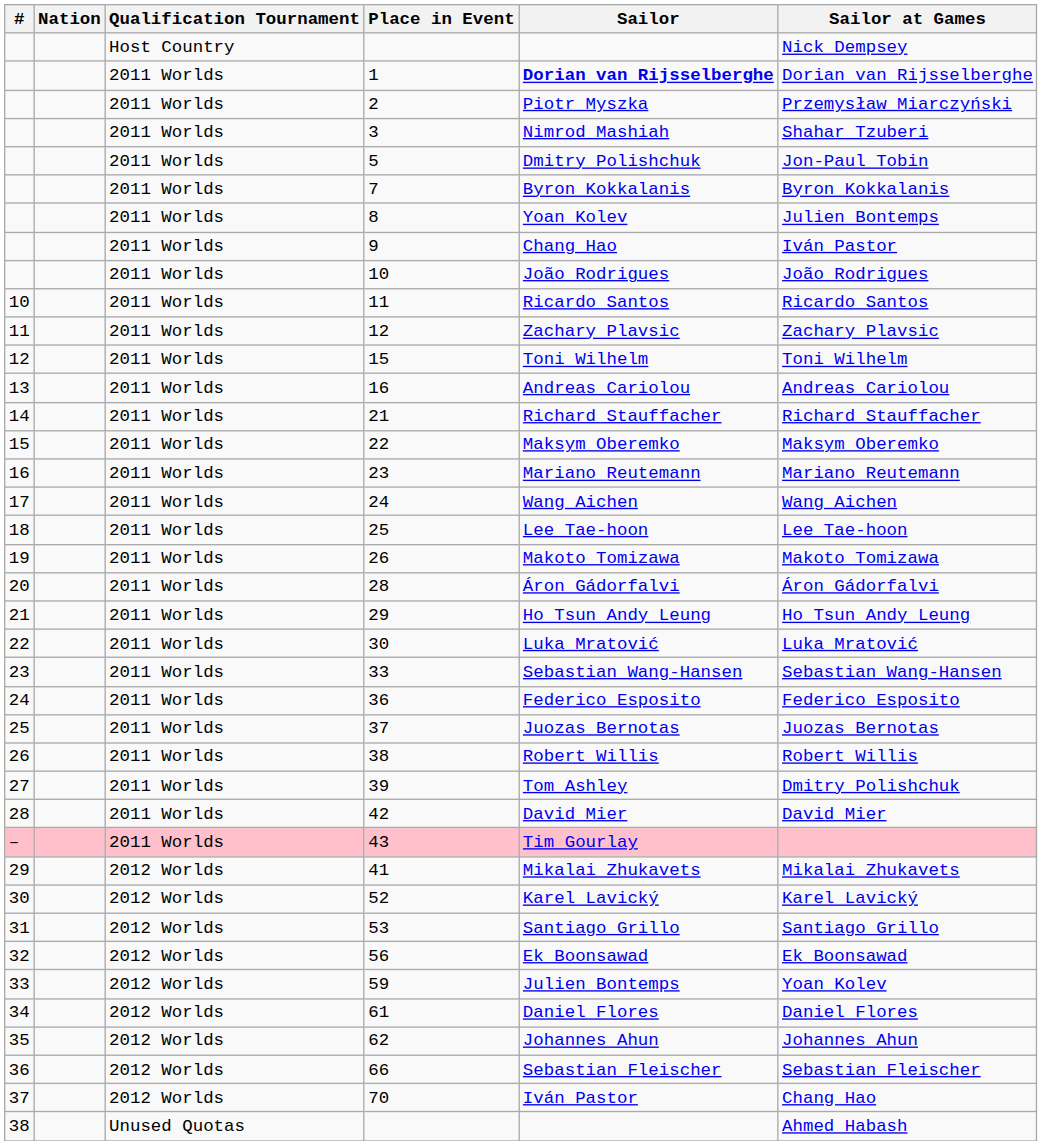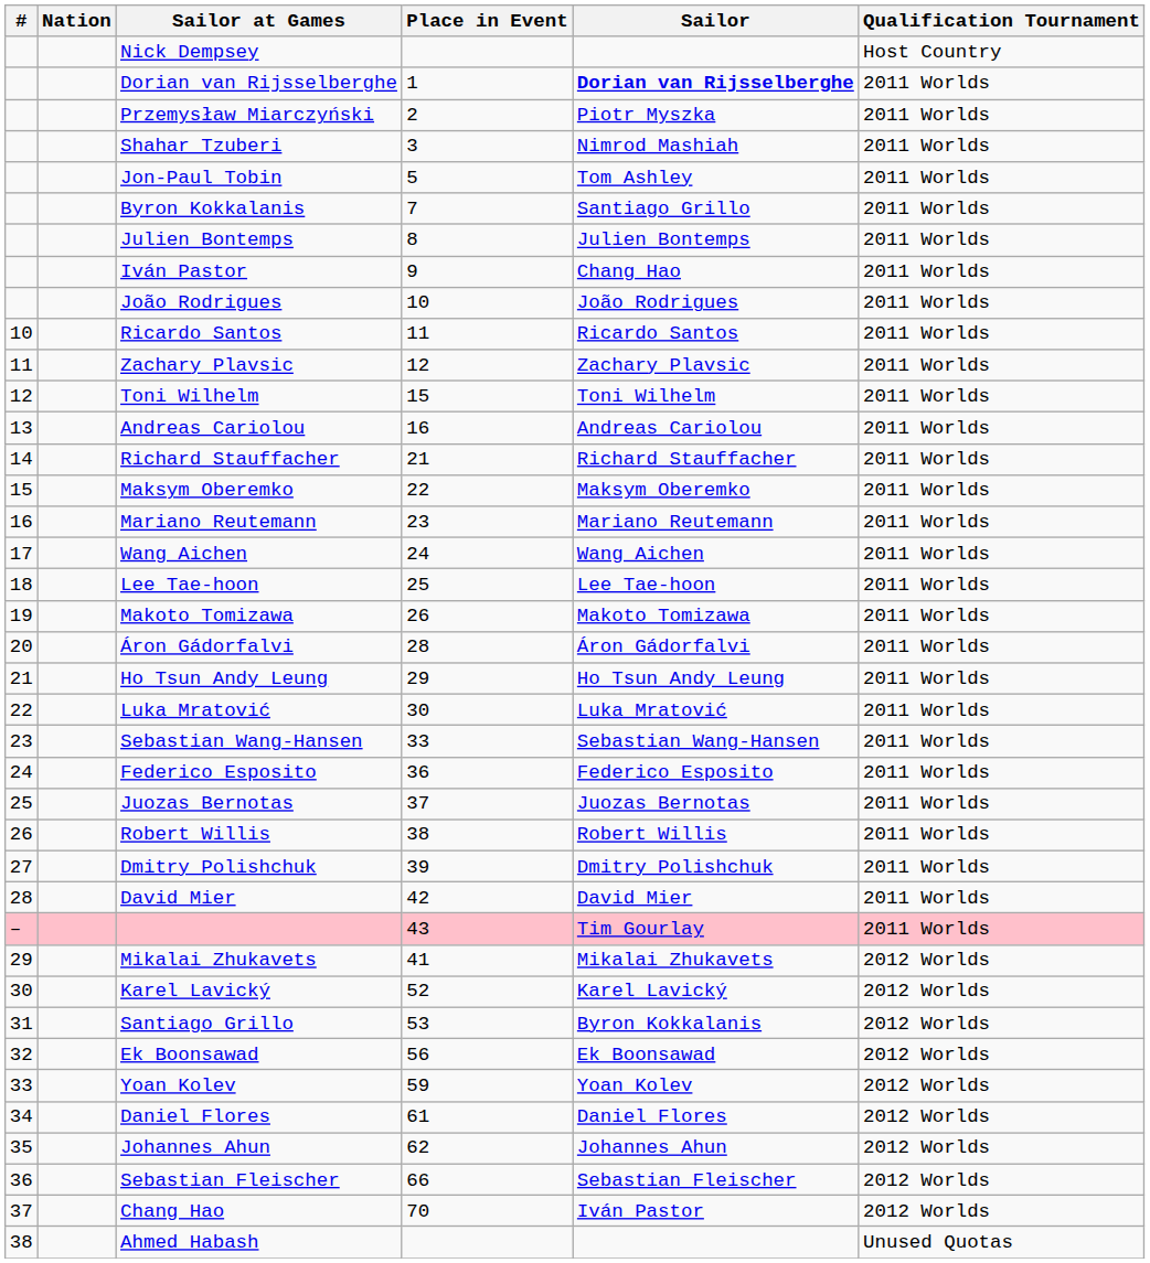columns swapped: Qualification Tournament <-> Sailor at Games
5 | Sailor: Dmitry Polishchuk -> Tom Ashley
7 | Sailor: Byron Kokkalanis -> Santiago Grillo
8 | Sailor: Yoan Kolev -> Julien Bontemps
39 | Sailor: Tom Ashley -> Dmitry Polishchuk
53 | Sailor: Santiago Grillo -> Byron Kokkalanis
59 | Sailor: Julien Bontemps -> Yoan Kolev
